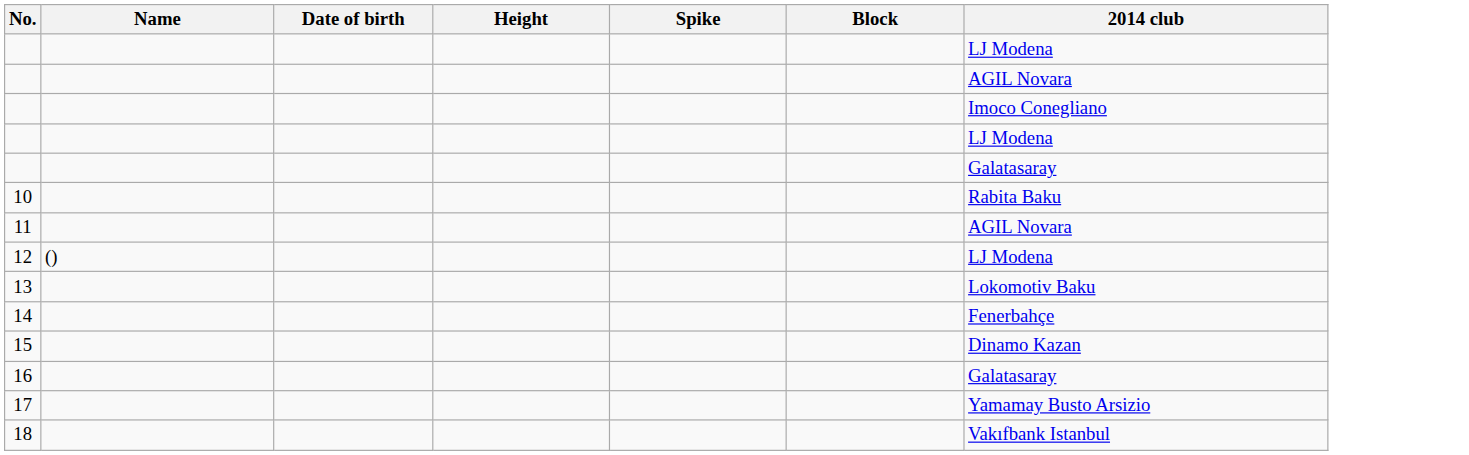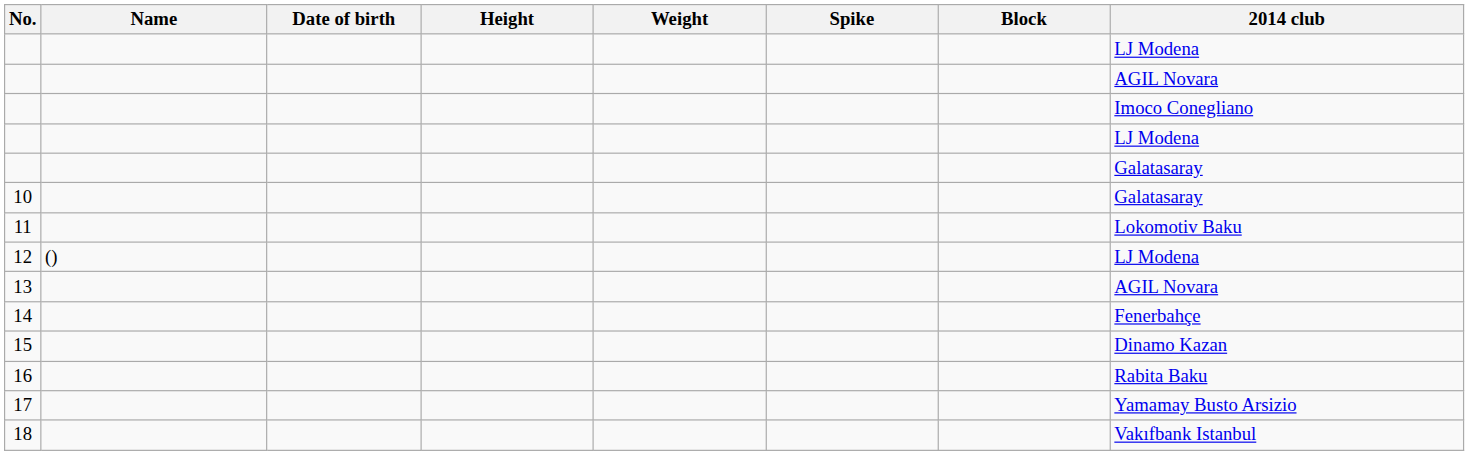+ column: Weight
10 | 2014 club: Rabita Baku -> Galatasaray
11 | 2014 club: AGIL Novara -> Lokomotiv Baku
13 | 2014 club: Lokomotiv Baku -> AGIL Novara
16 | 2014 club: Galatasaray -> Rabita Baku
